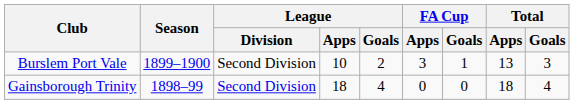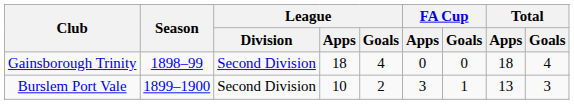rows swapped: Gainsborough Trinity <-> Burslem Port Vale
